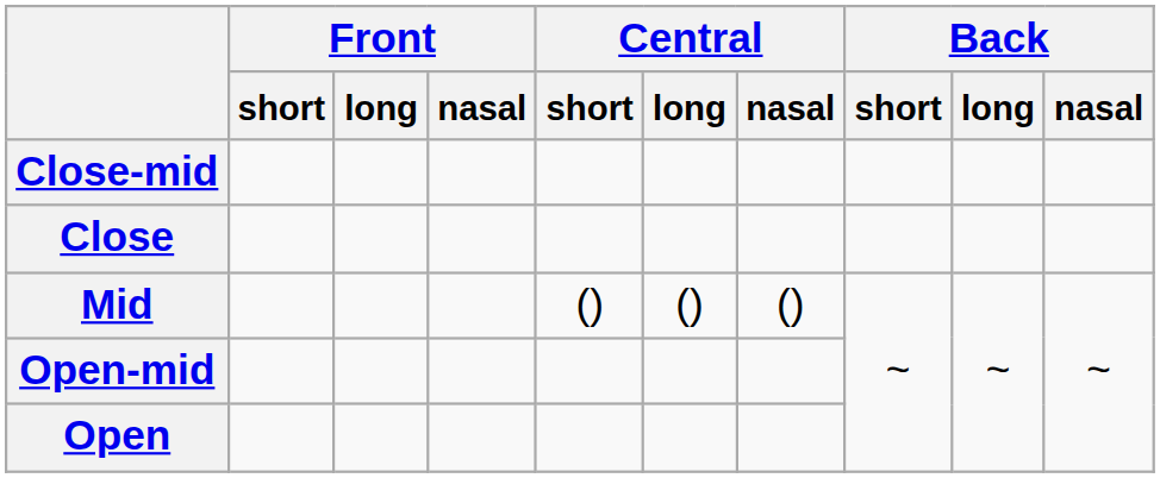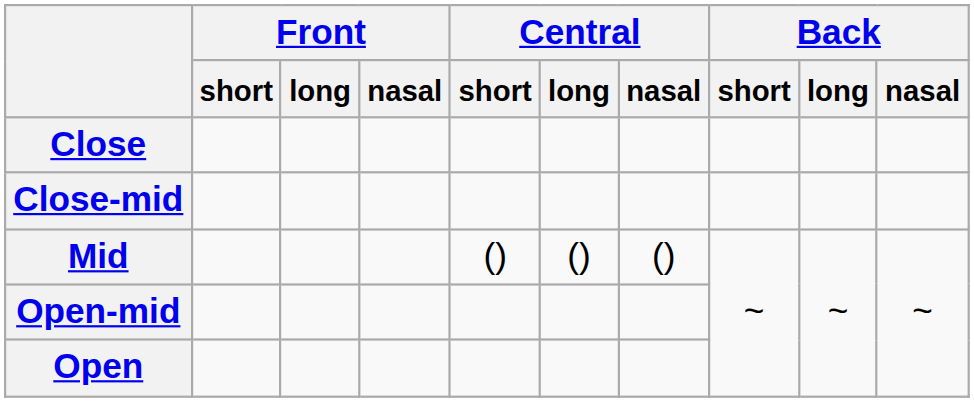rows swapped: Close <-> Close-mid
